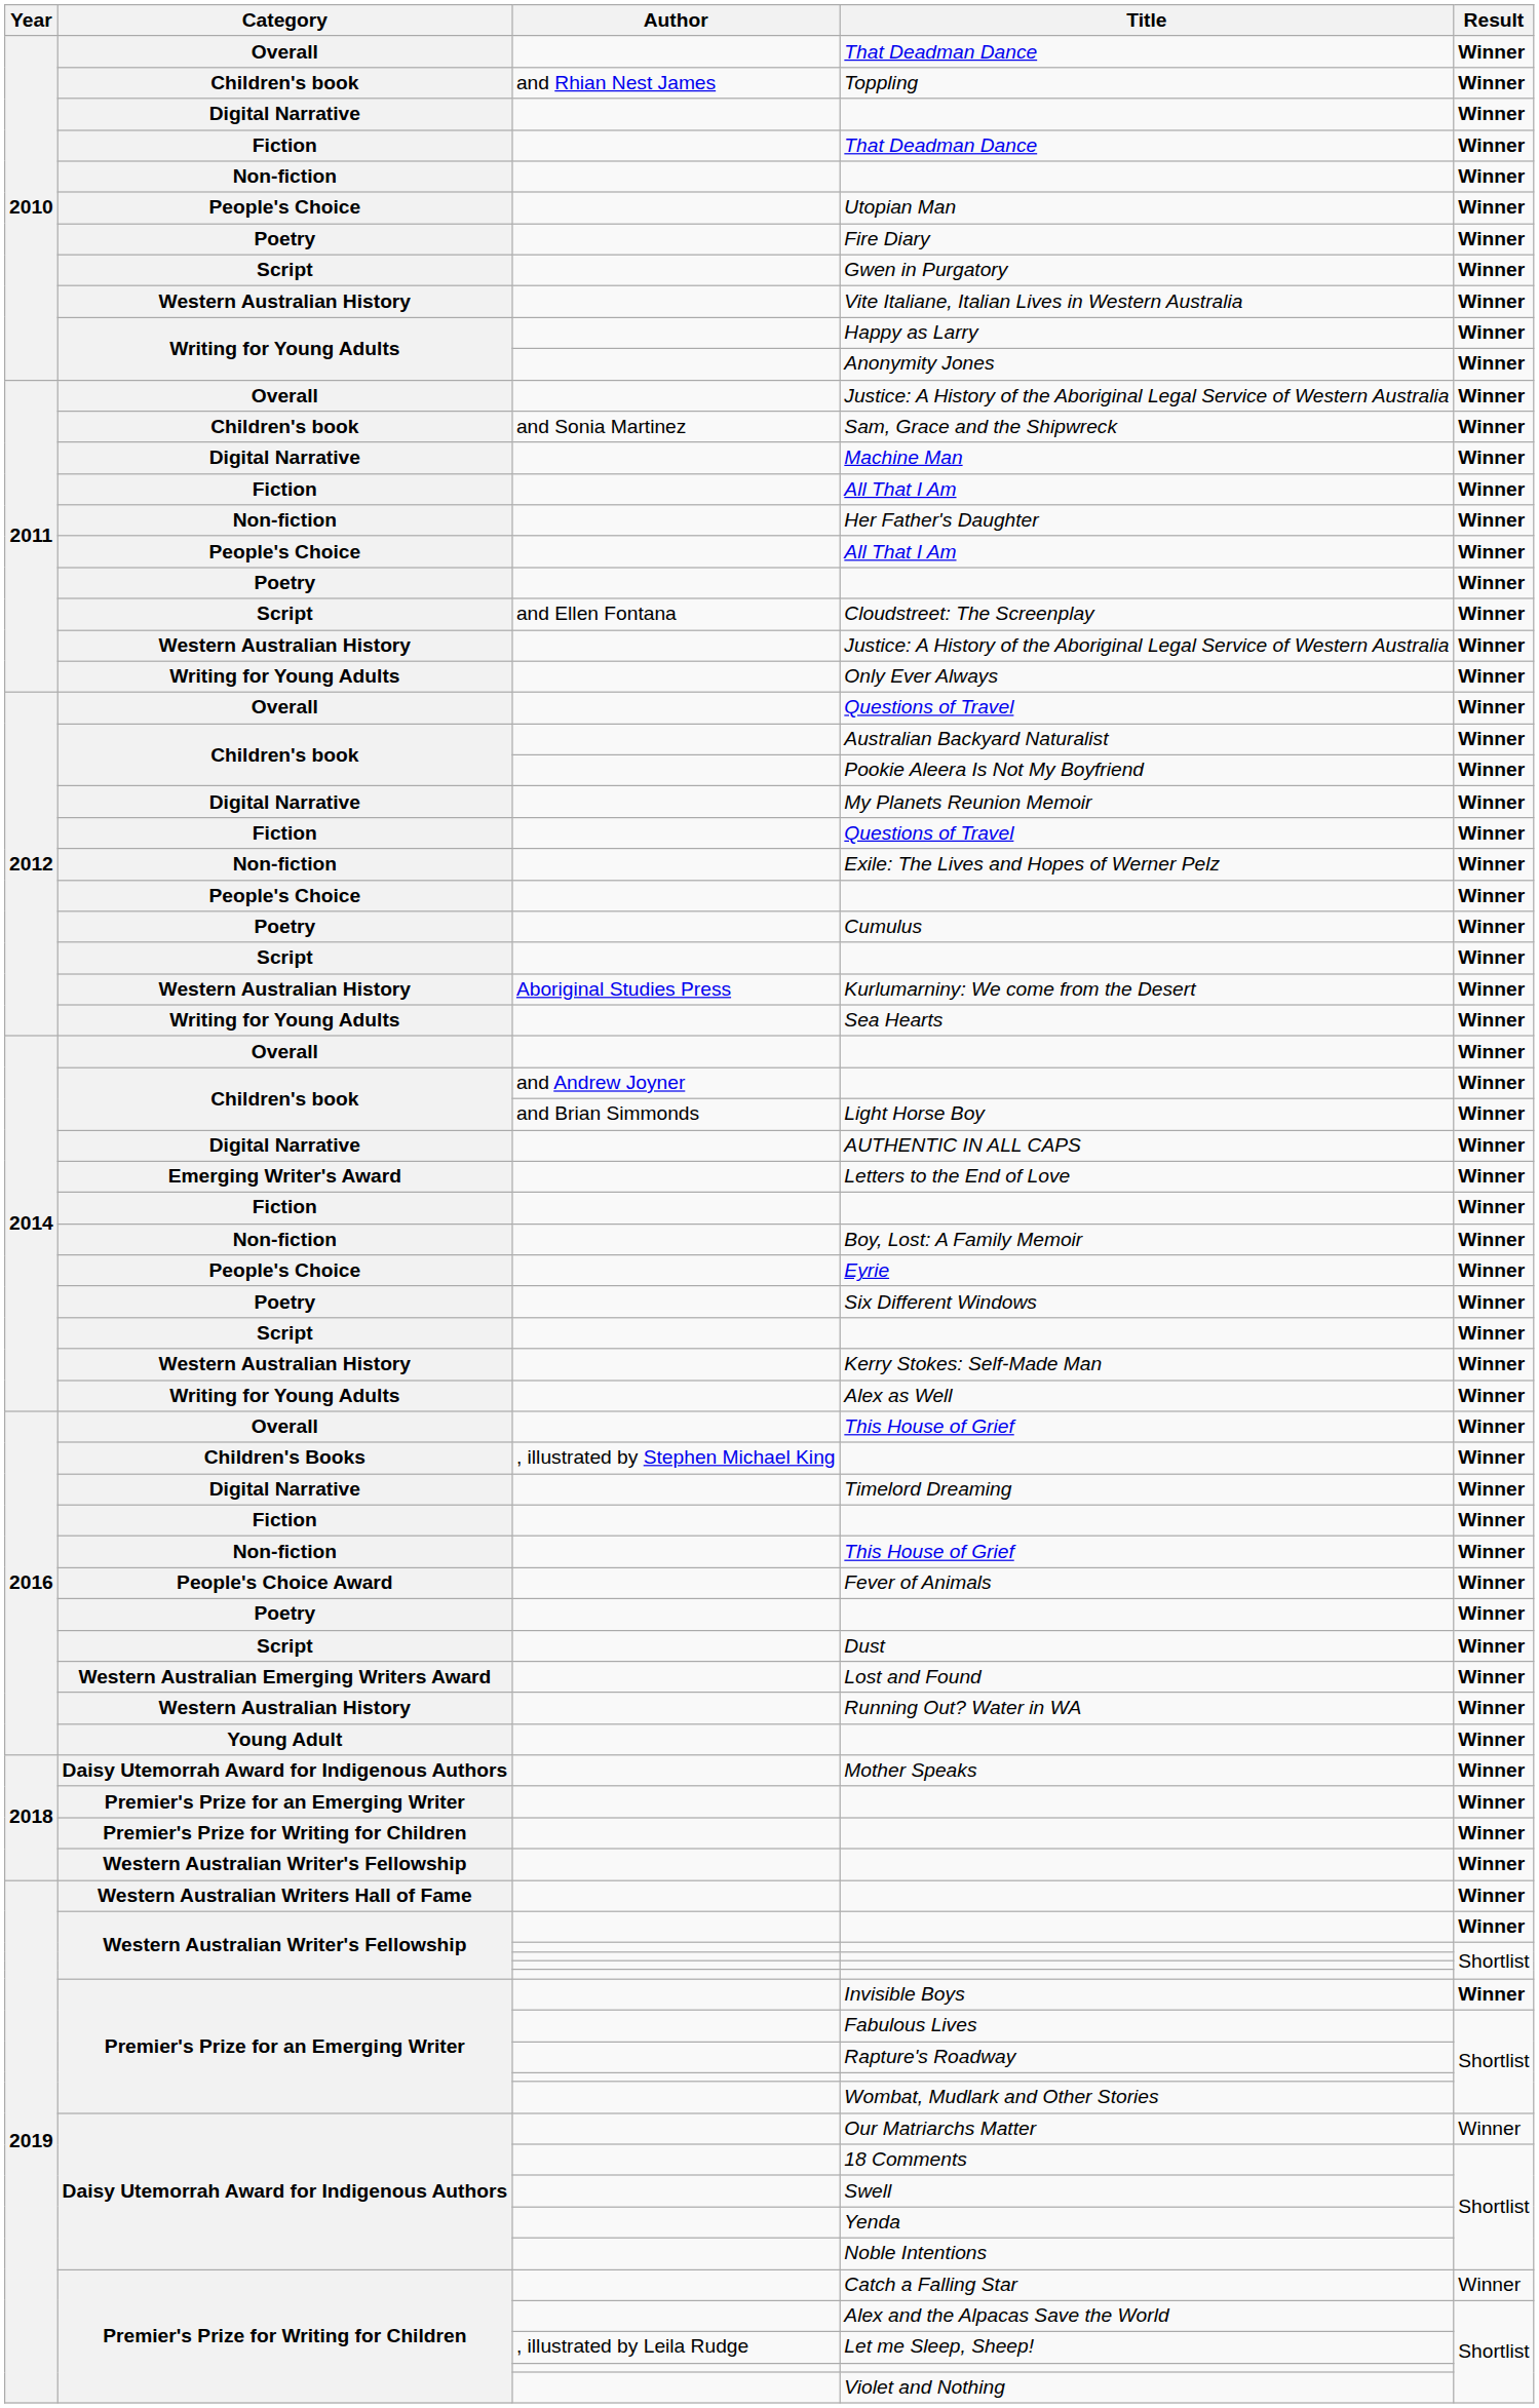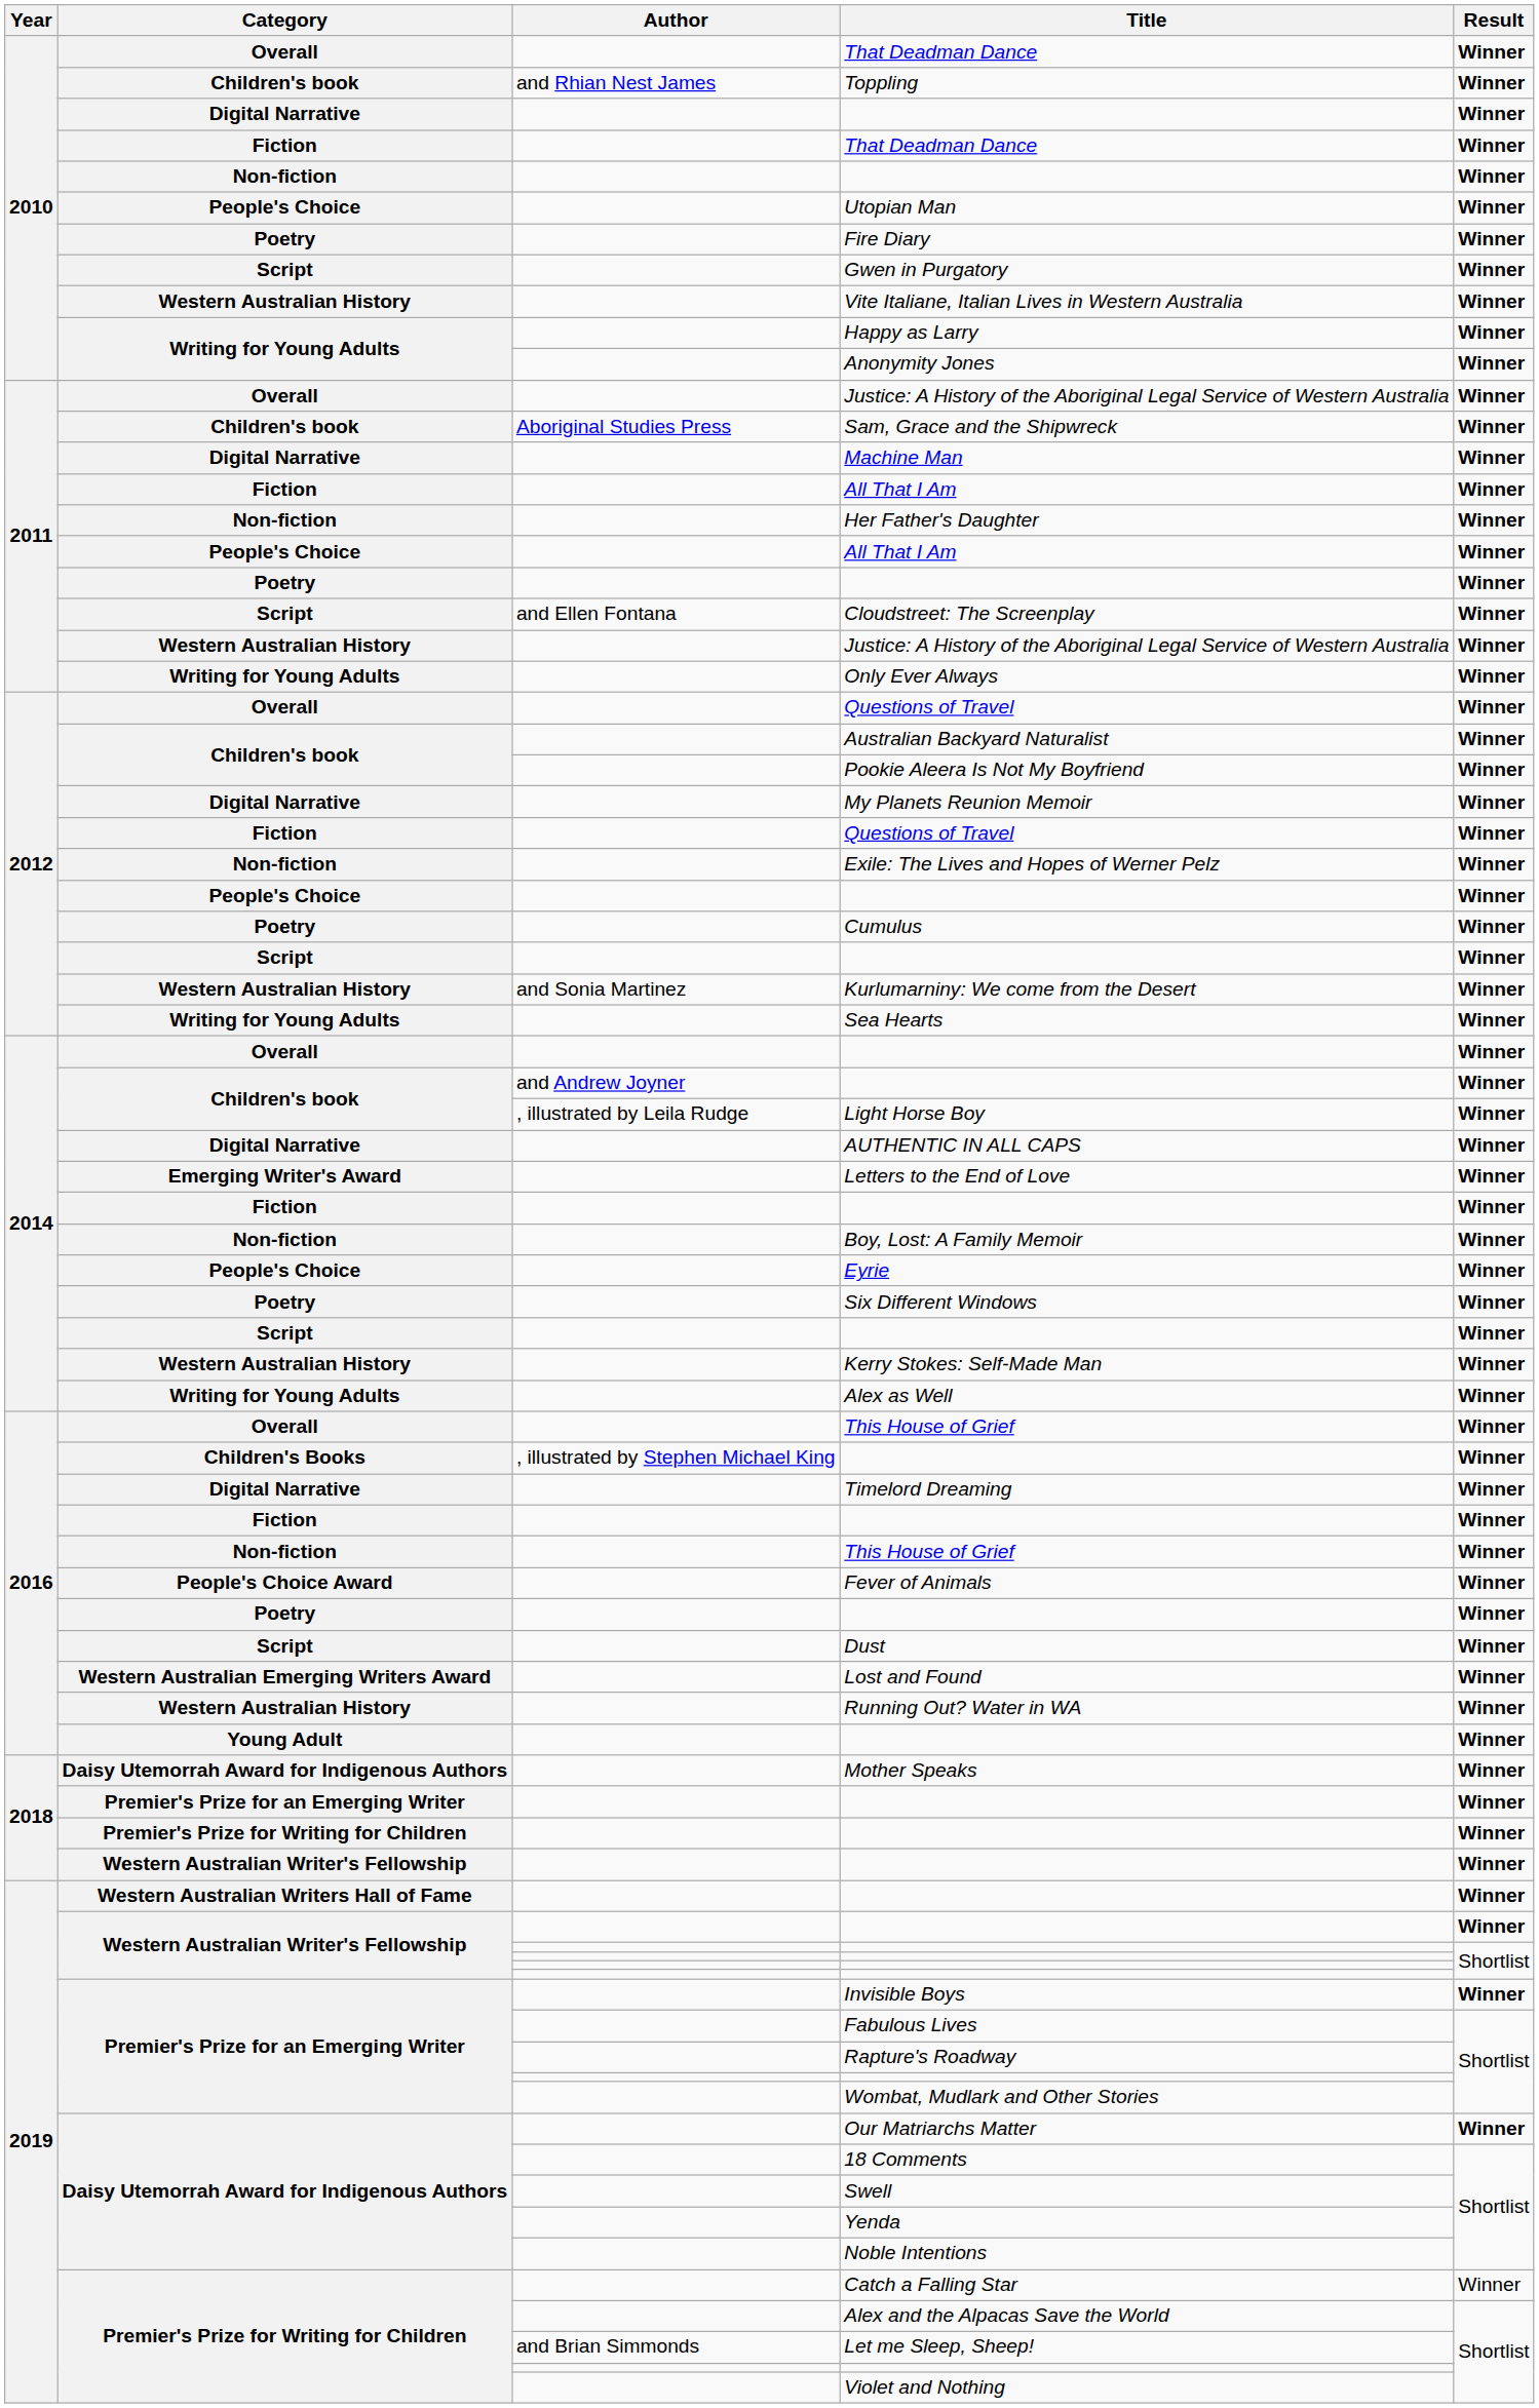Sam, Grace and the Shipwreck | Author: and Sonia Martinez -> Aboriginal Studies Press
Kurlumarniny: We come from the Desert | Author: Aboriginal Studies Press -> and Sonia Martinez
Light Horse Boy | Author: and Brian Simmonds -> , illustrated by Leila Rudge
Our Matriarchs Matter | Result: normal -> bold
Let me Sleep, Sheep! | Author: , illustrated by Leila Rudge -> and Brian Simmonds
